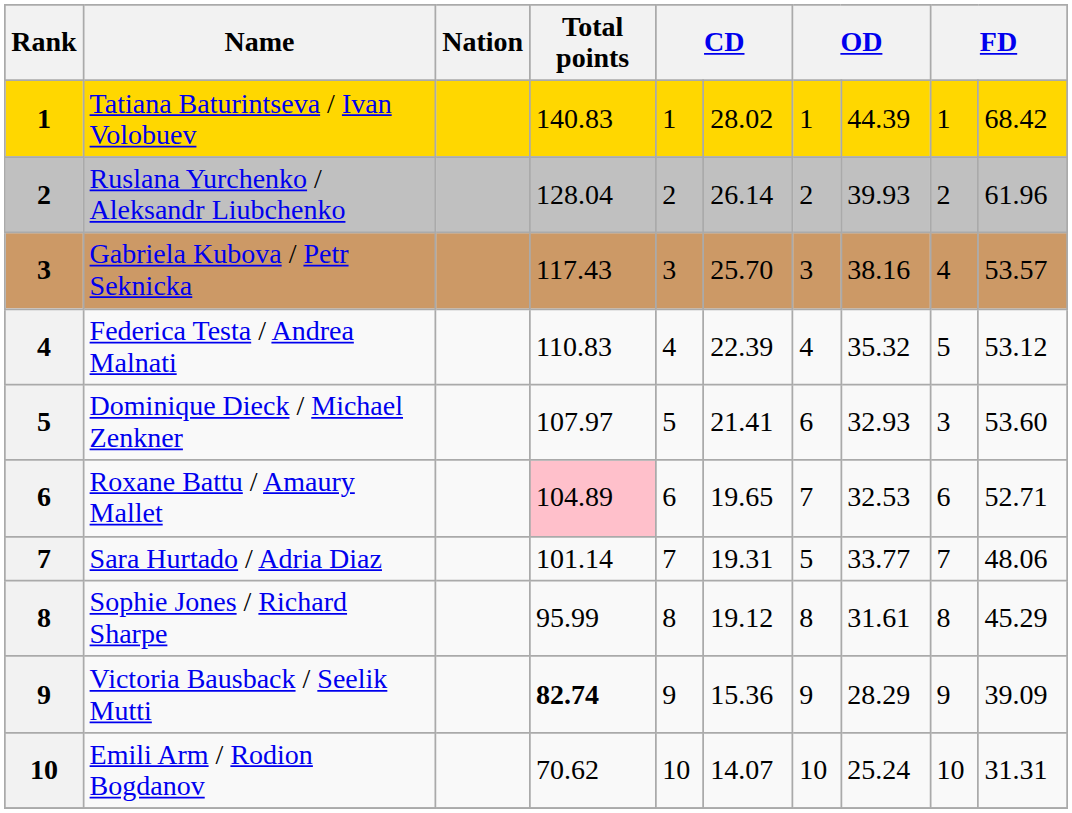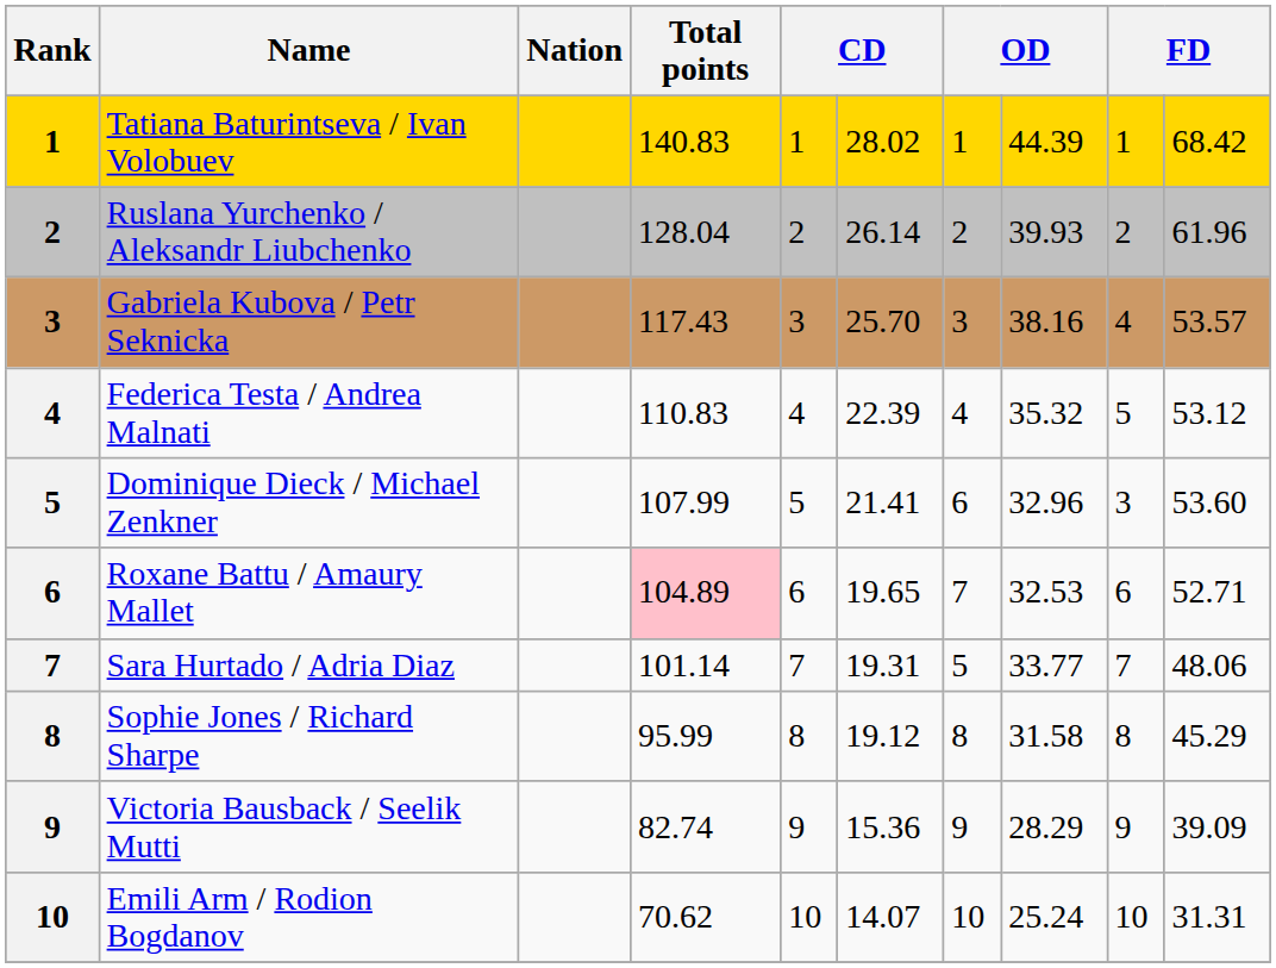Dominique Dieck / Michael Zenkner | Total points: 107.97 -> 107.99
Dominique Dieck / Michael Zenkner | column 8: 32.93 -> 32.96
Sophie Jones / Richard Sharpe | column 8: 31.61 -> 31.58
Victoria Bausback / Seelik Mutti | Total points: bold -> normal
